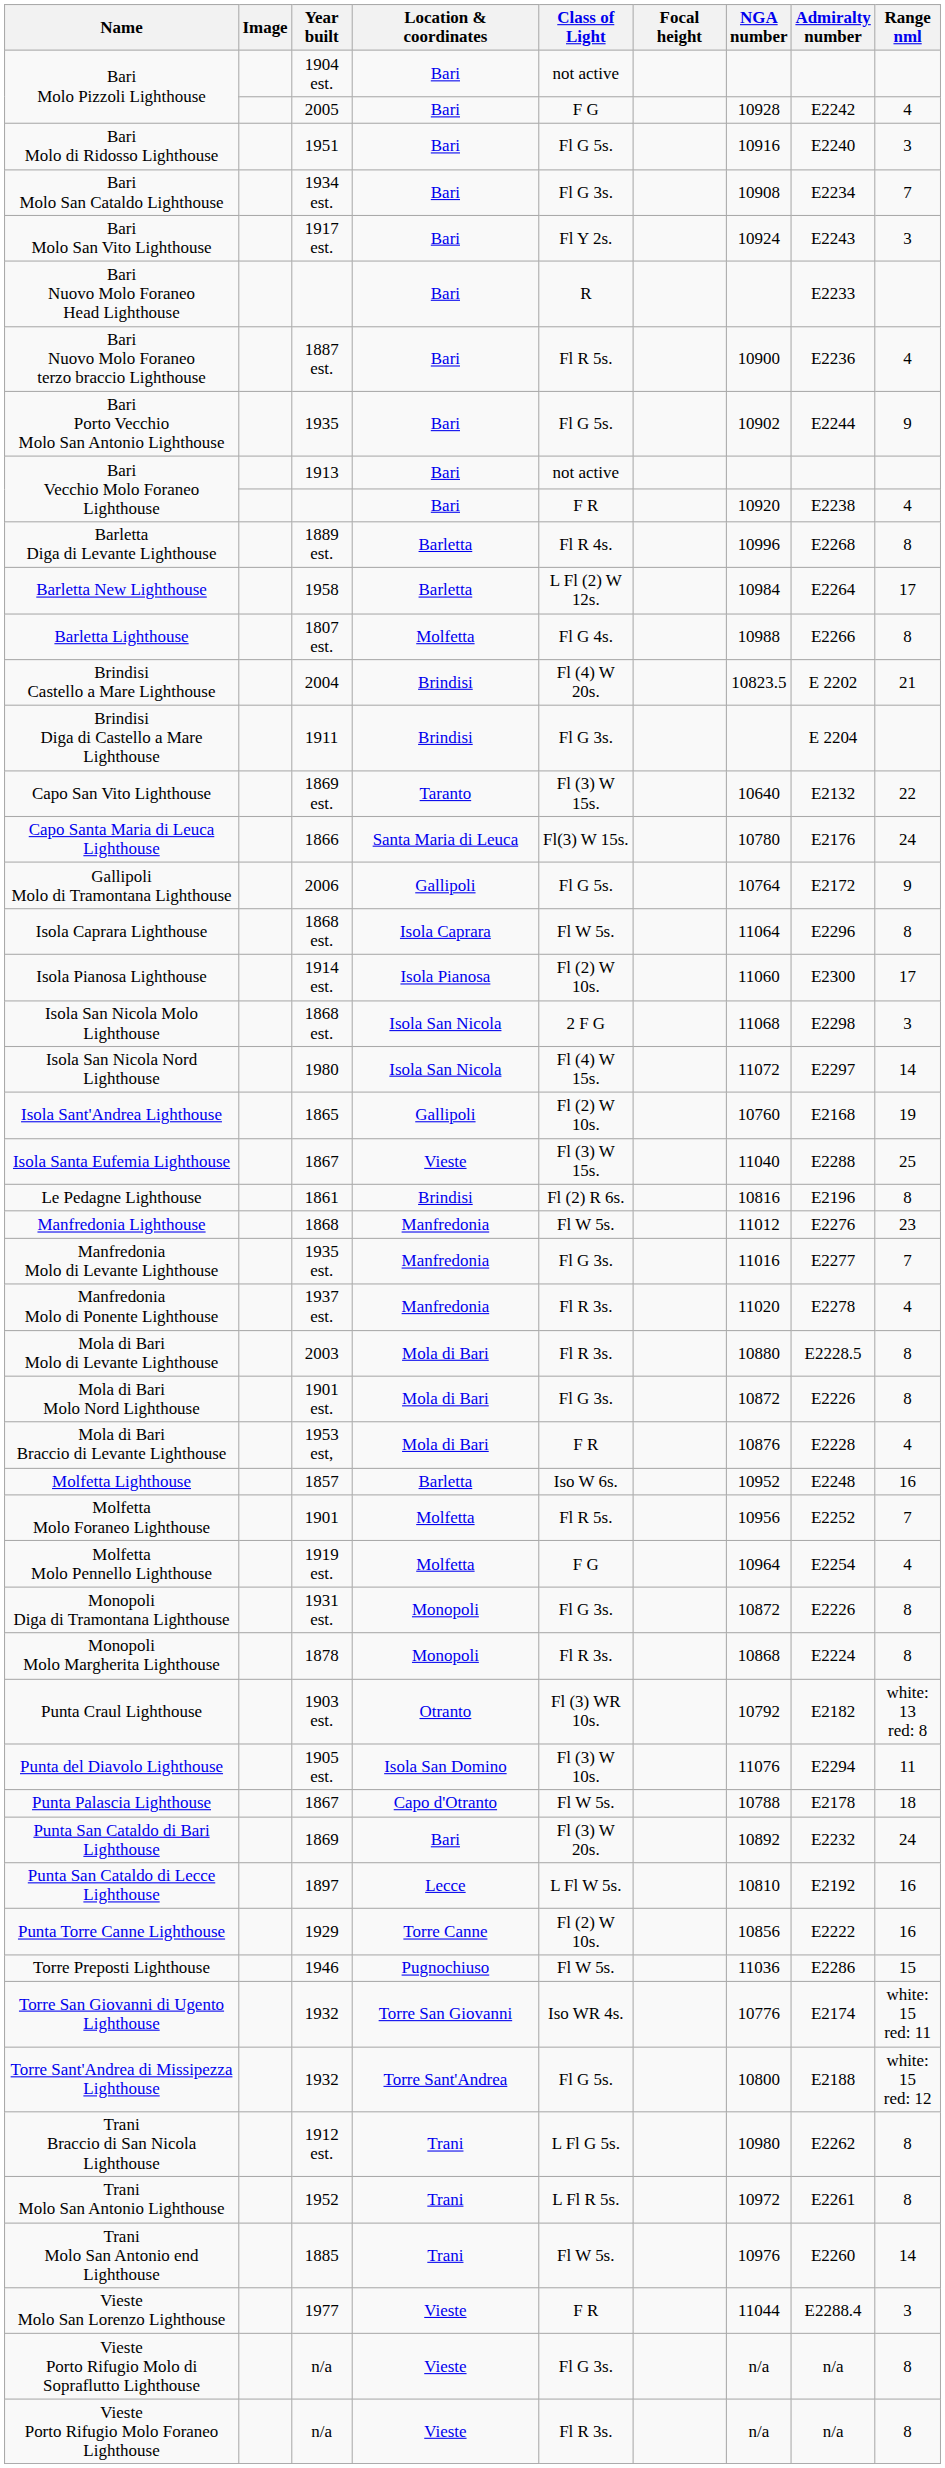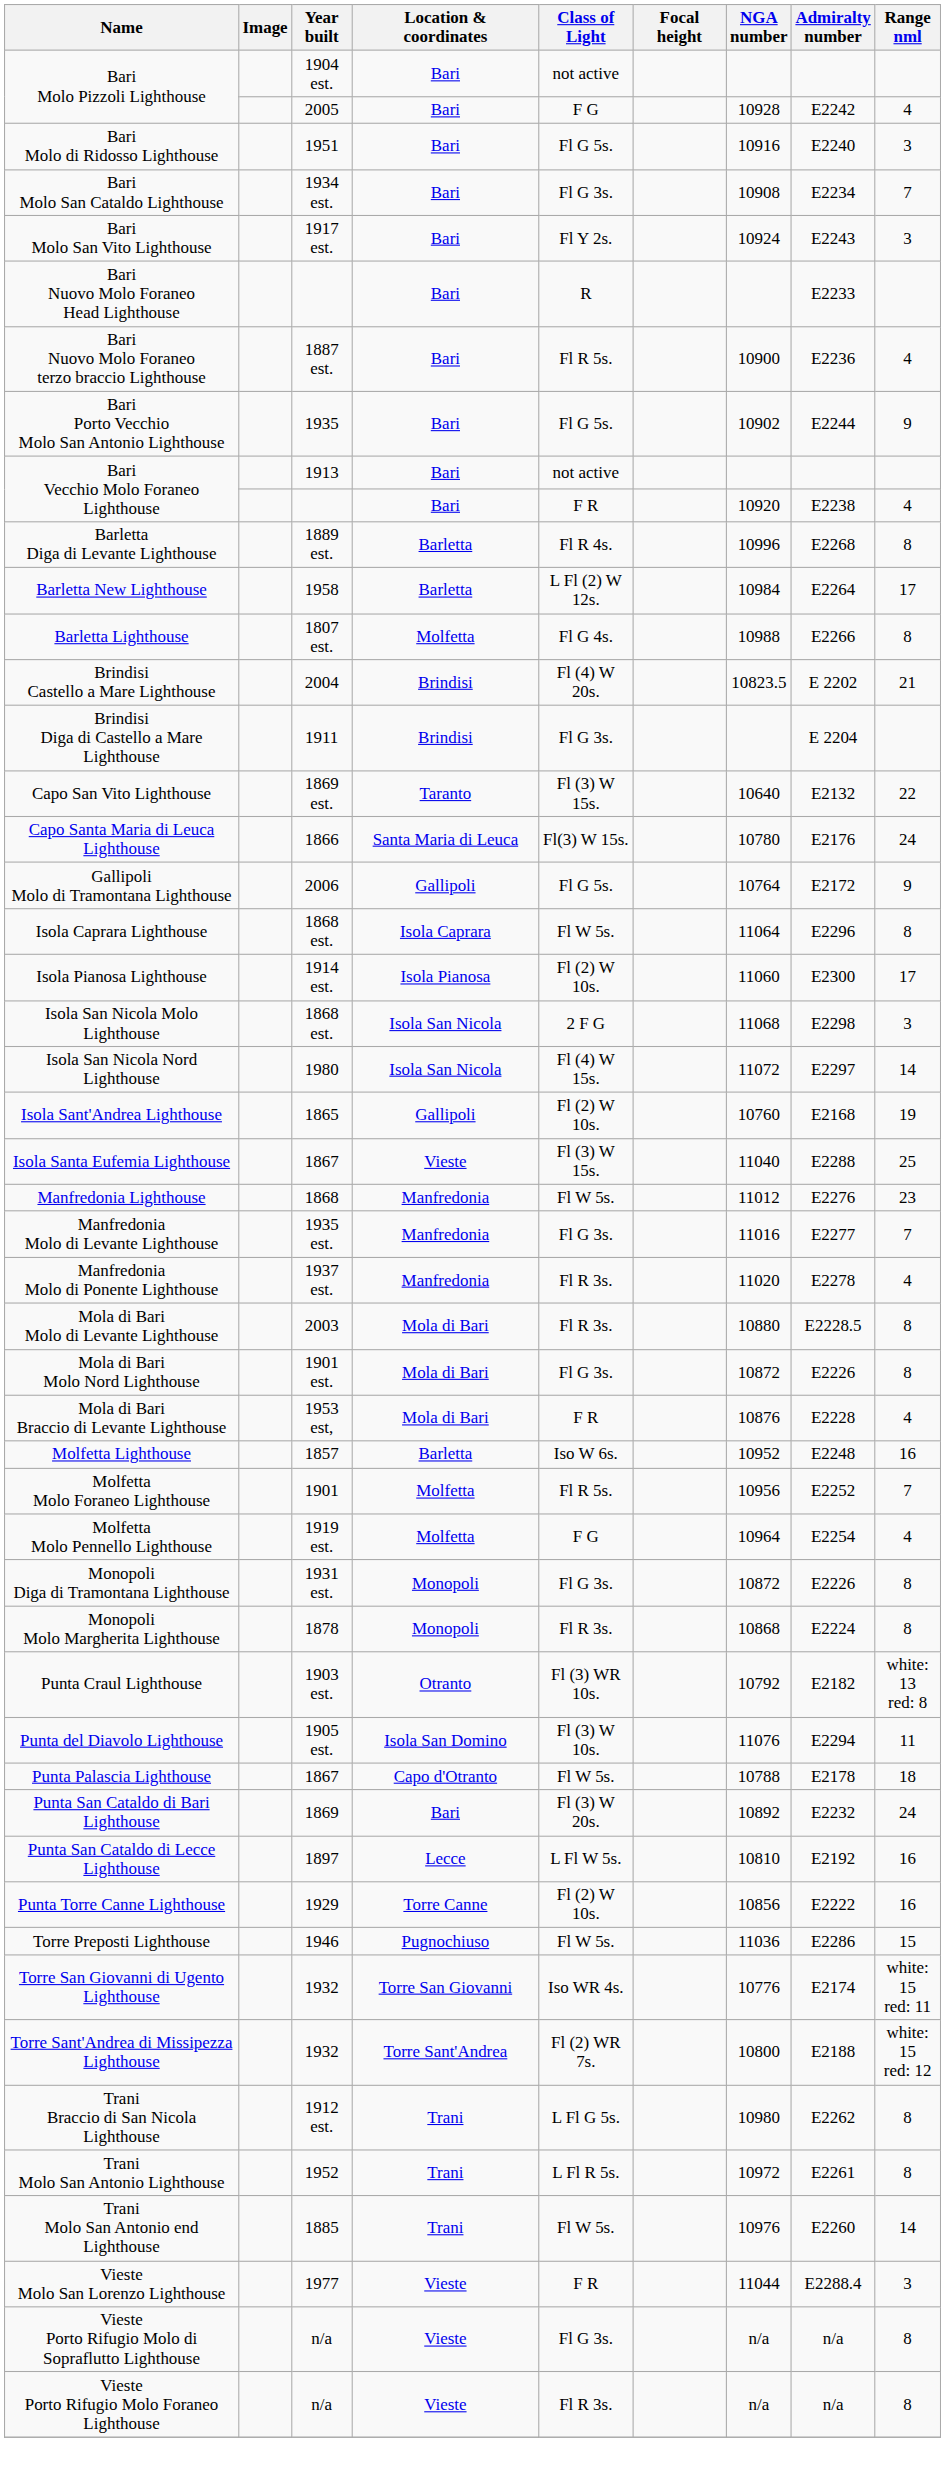- row: Le Pedagne Lighthouse | 1861 | Brindisi | Fl (2) R 6s. | 10816 | E2196 | 8
Torre Sant'Andrea di Missipezza Lighthouse | Class of Light: Fl G 5s. -> Fl (2) WR 7s.
